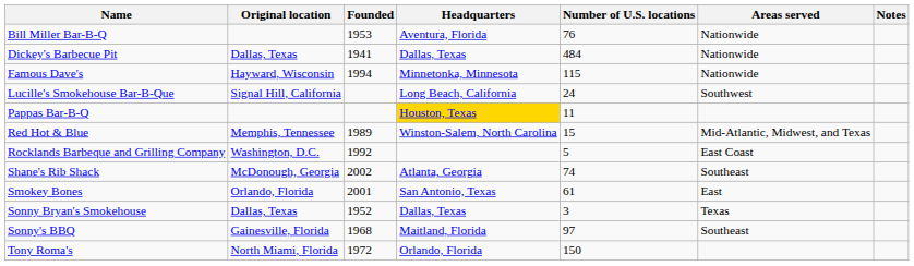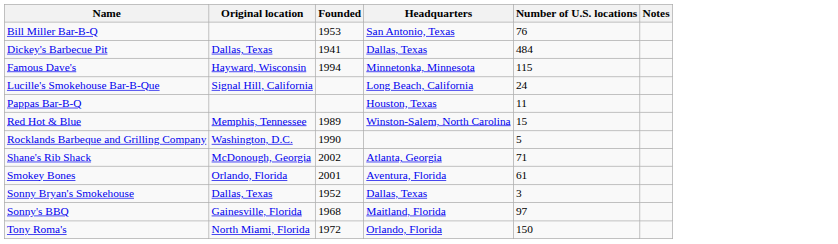- column: Areas served | Nationwide | Nationwide | Nationwide | Southwest | Mid-Atlantic, Midwest, and Texas | East Coast | Southeast | East | Texas | Southeast
Bill Miller Bar-B-Q | Headquarters: Aventura, Florida -> San Antonio, Texas
Pappas Bar-B-Q | Headquarters: gold background -> no background
Rocklands Barbeque and Grilling Company | Founded: 1992 -> 1990
Shane's Rib Shack | Number of U.S. locations: 74 -> 71
Smokey Bones | Headquarters: San Antonio, Texas -> Aventura, Florida
